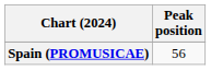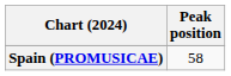Spain (PROMUSICAE) | Peak position: 56 -> 58
